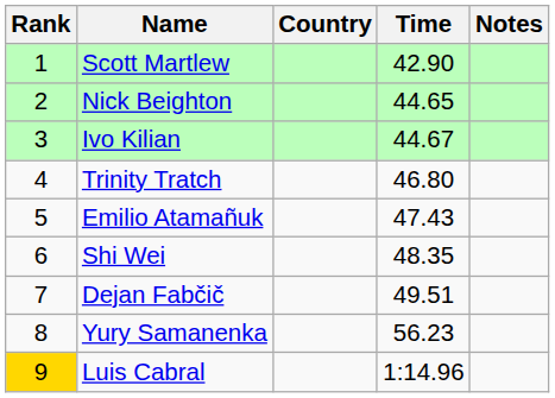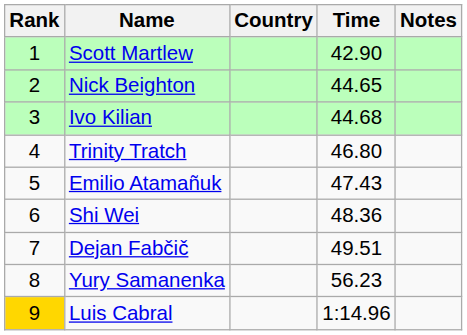Ivo Kilian | Time: 44.67 -> 44.68
Shi Wei | Time: 48.35 -> 48.36
